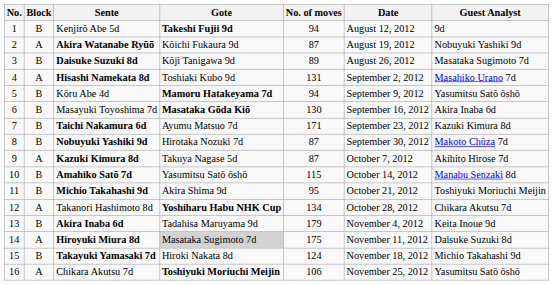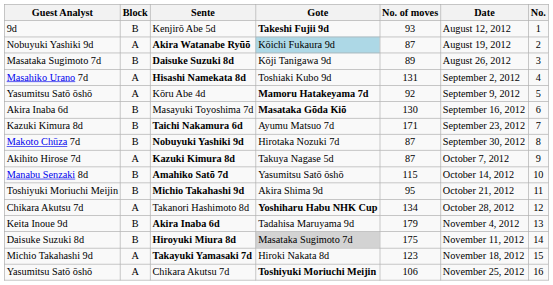columns swapped: No. <-> Guest Analyst
Kenjirō Abe 5d | No. of moves: 94 -> 93
Akira Watanabe Ryūō | Gote: no background -> lightblue background
Kōru Abe 4d | Block: B -> A
Kōru Abe 4d | No. of moves: 94 -> 92
Hiroyuki Miura 8d | Block: A -> B
Takayuki Yamasaki 7d | Block: B -> A
Takayuki Yamasaki 7d | No. of moves: 124 -> 123
